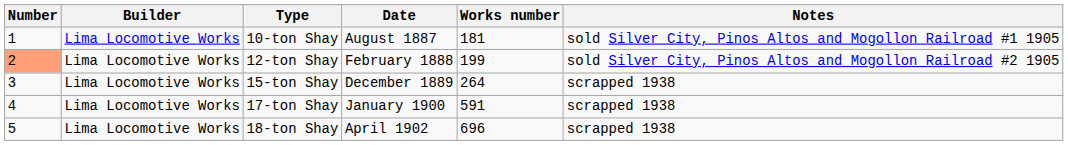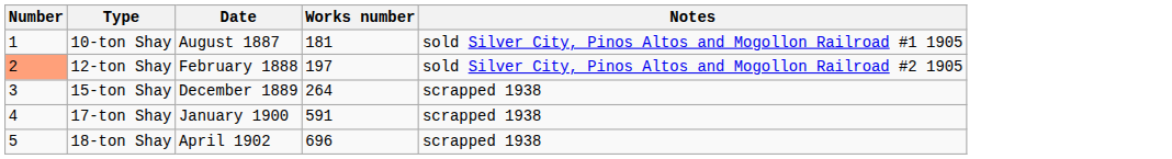- column: Builder | Lima Locomotive Works | Lima Locomotive Works | Lima Locomotive Works | Lima Locomotive Works | Lima Locomotive Works
12-ton Shay | Works number: 199 -> 197
